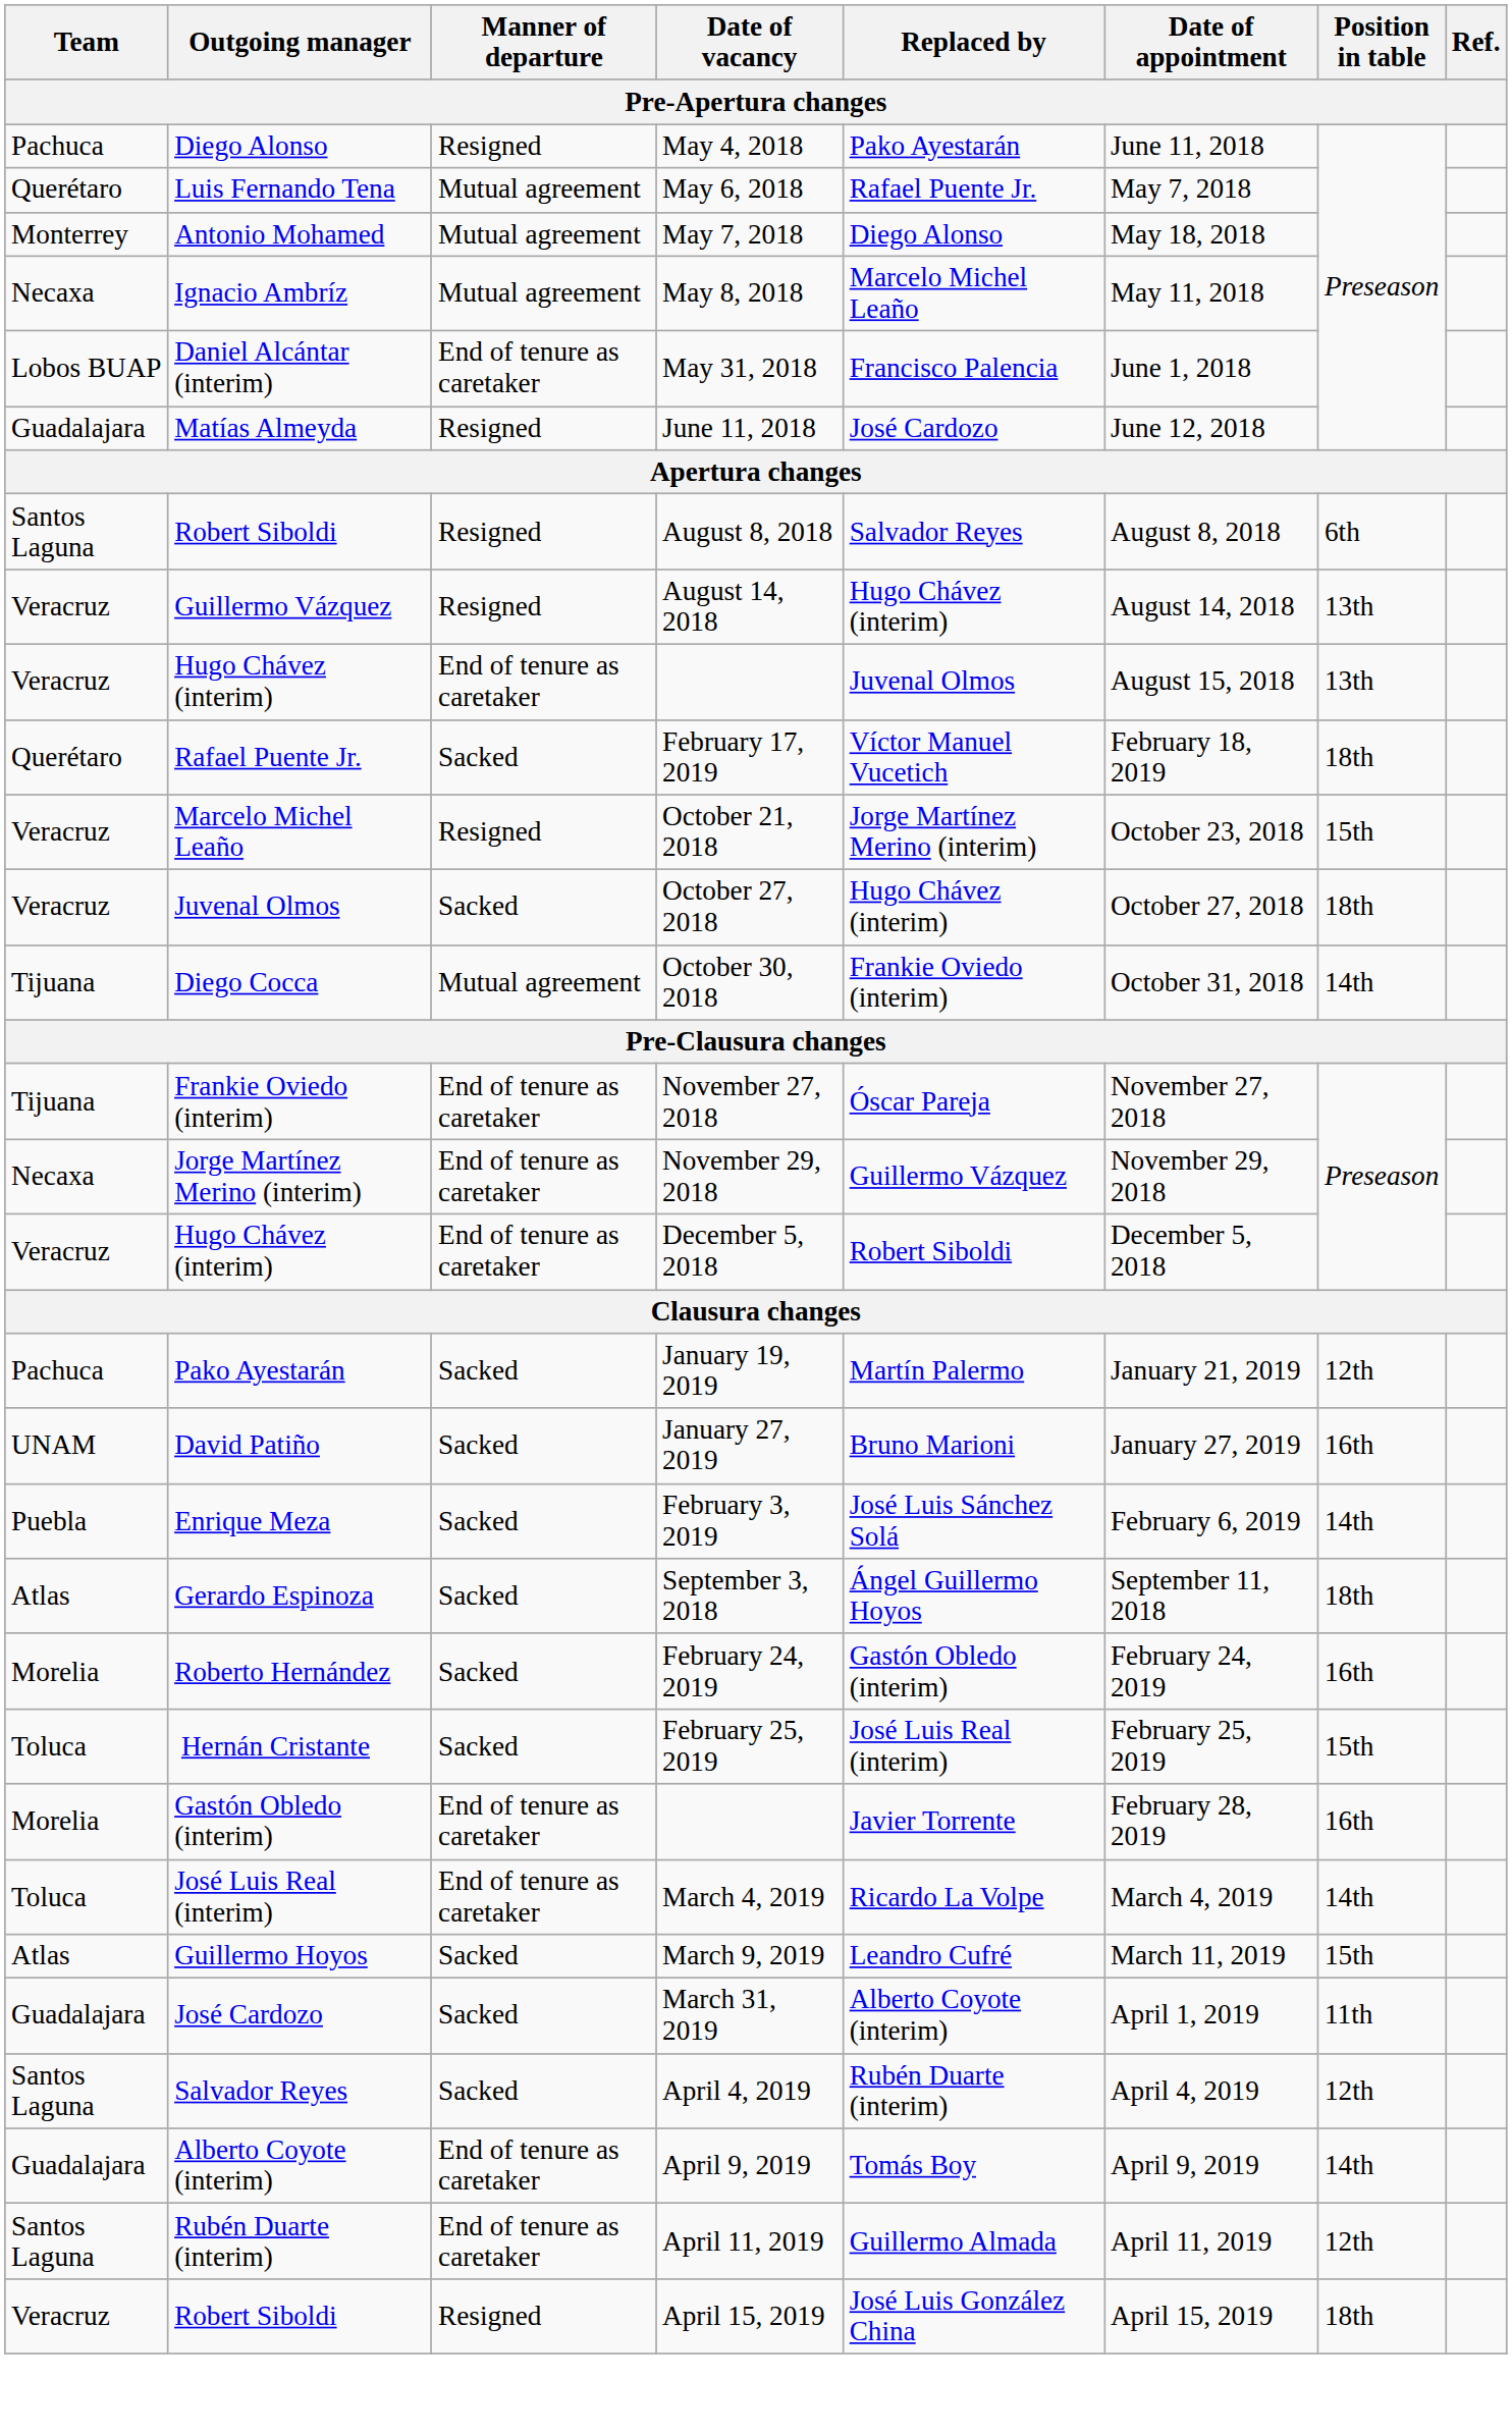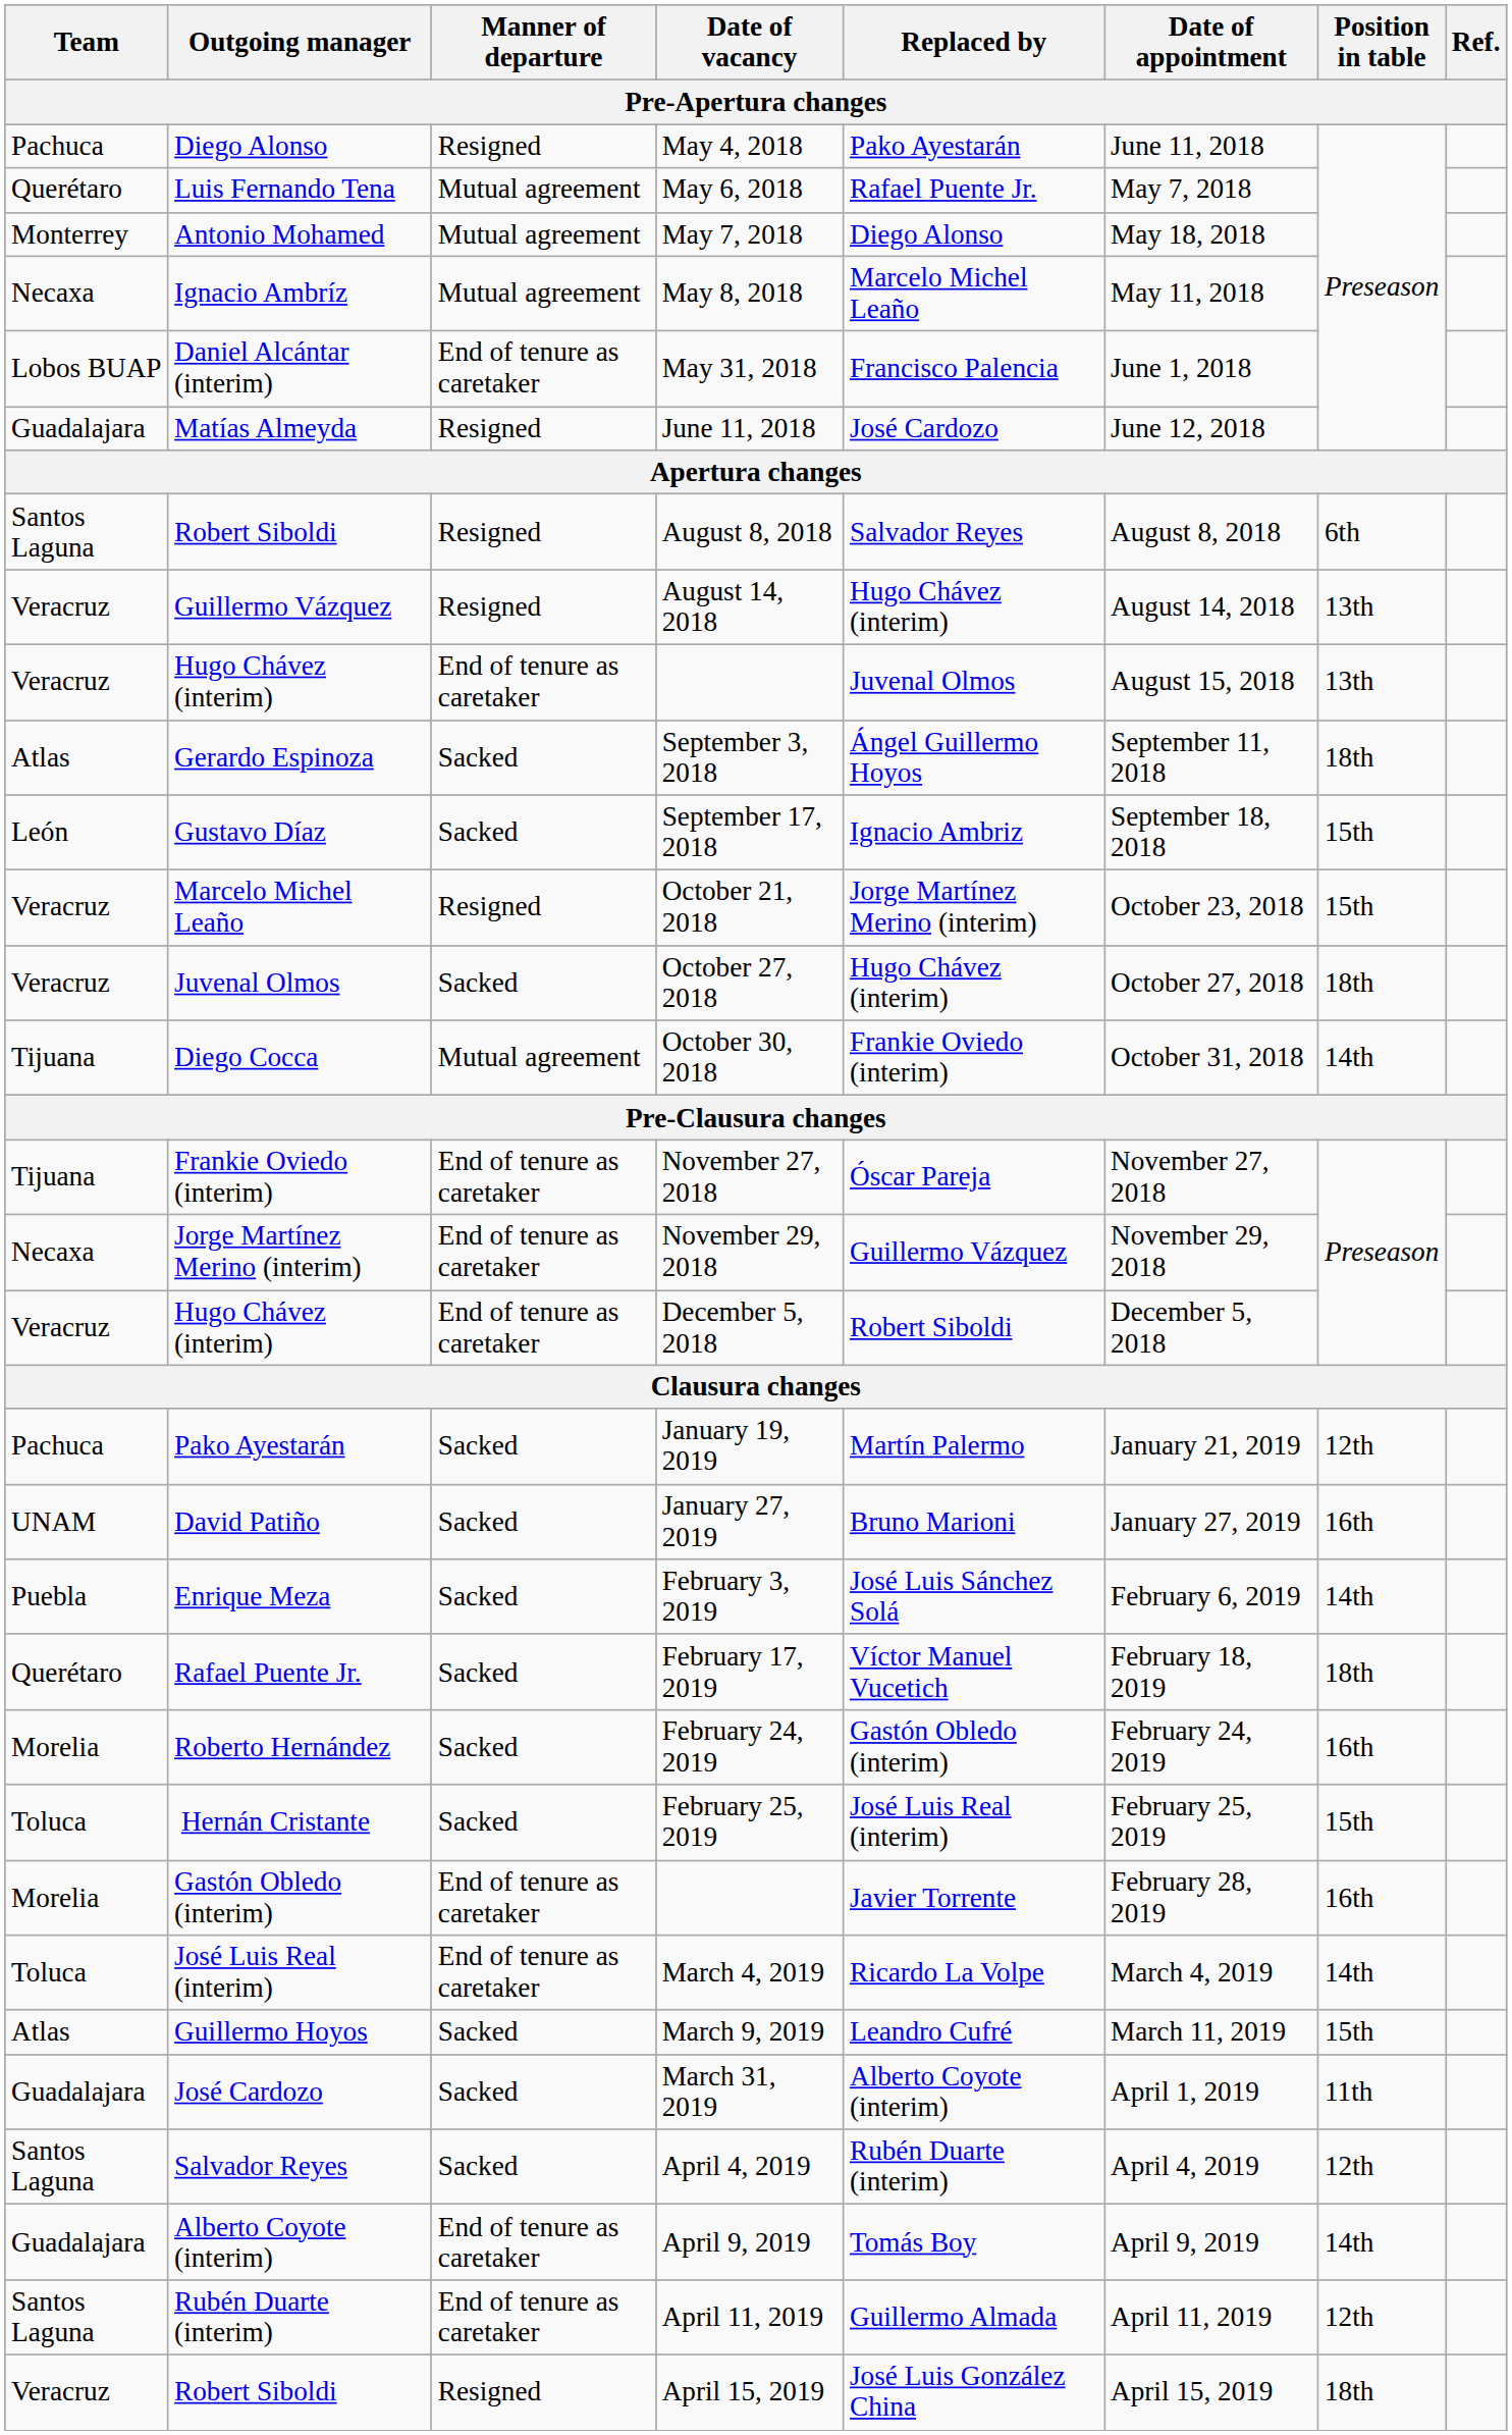rows swapped: September 3, 2018 <-> February 17, 2019
+ row: León | Gustavo Díaz | Sacked | September 17, 2018 | Ignacio Ambriz | September 18, 2018 | 15th
